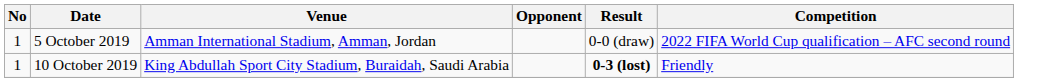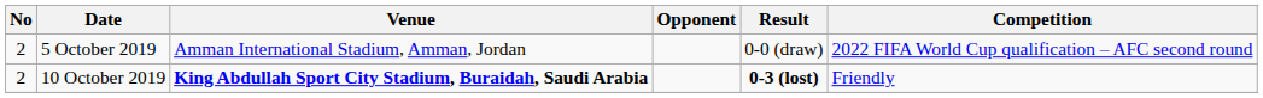5 October 2019 | No: 1 -> 2
10 October 2019 | No: 1 -> 2
10 October 2019 | Venue: normal -> bold
